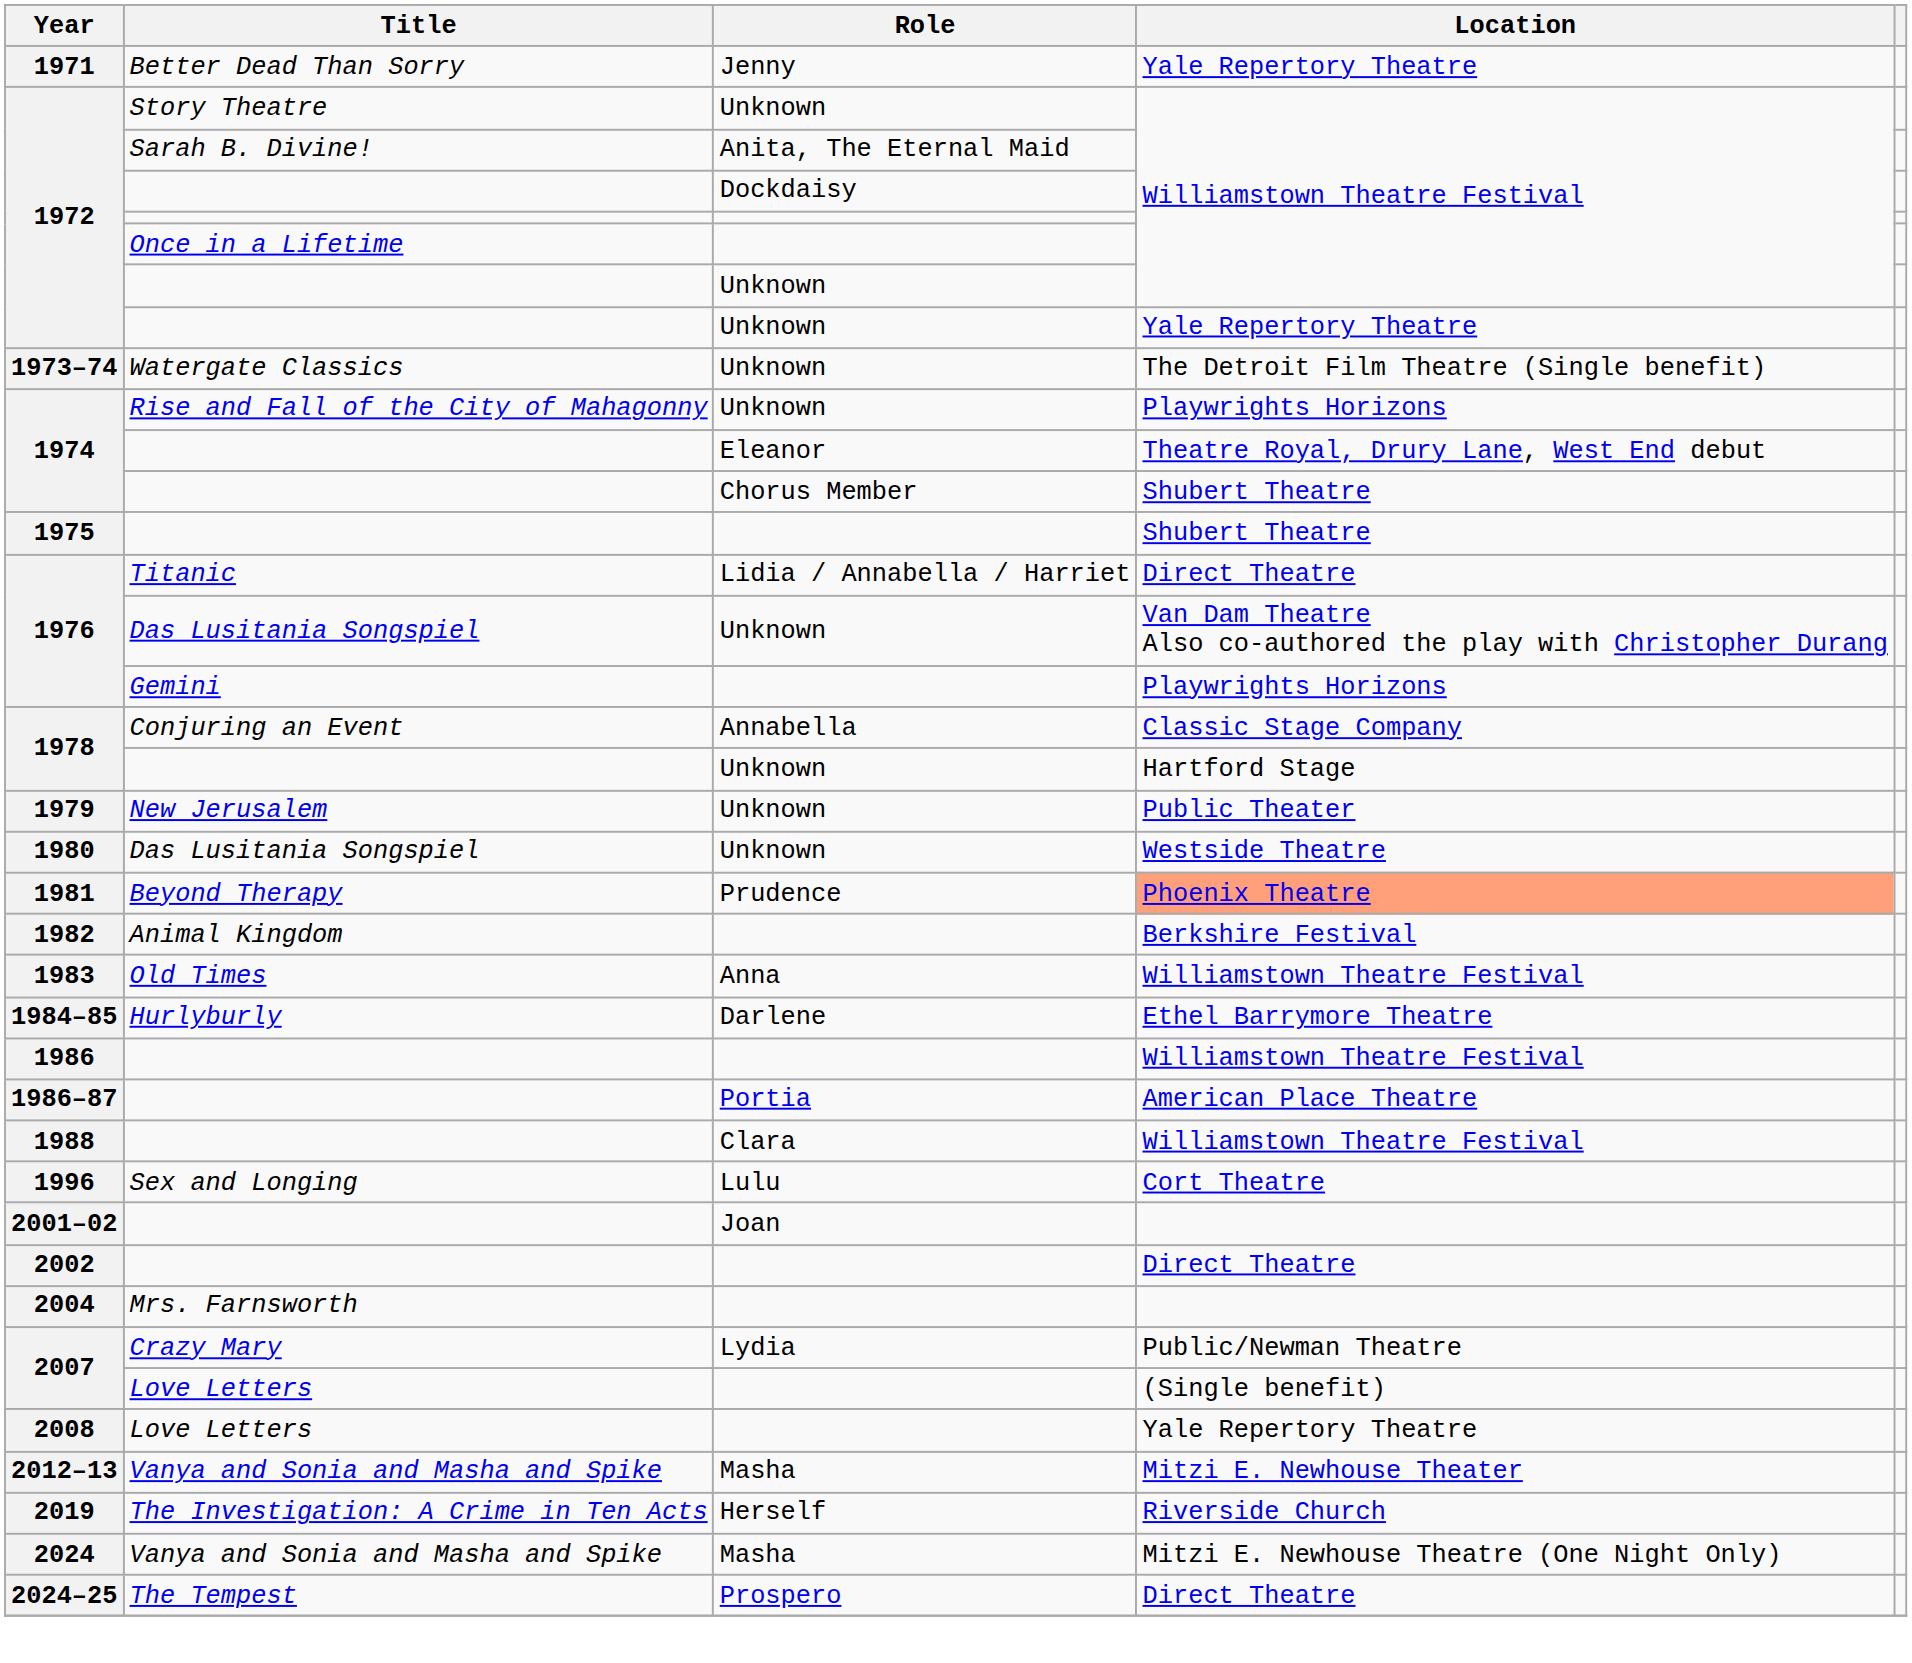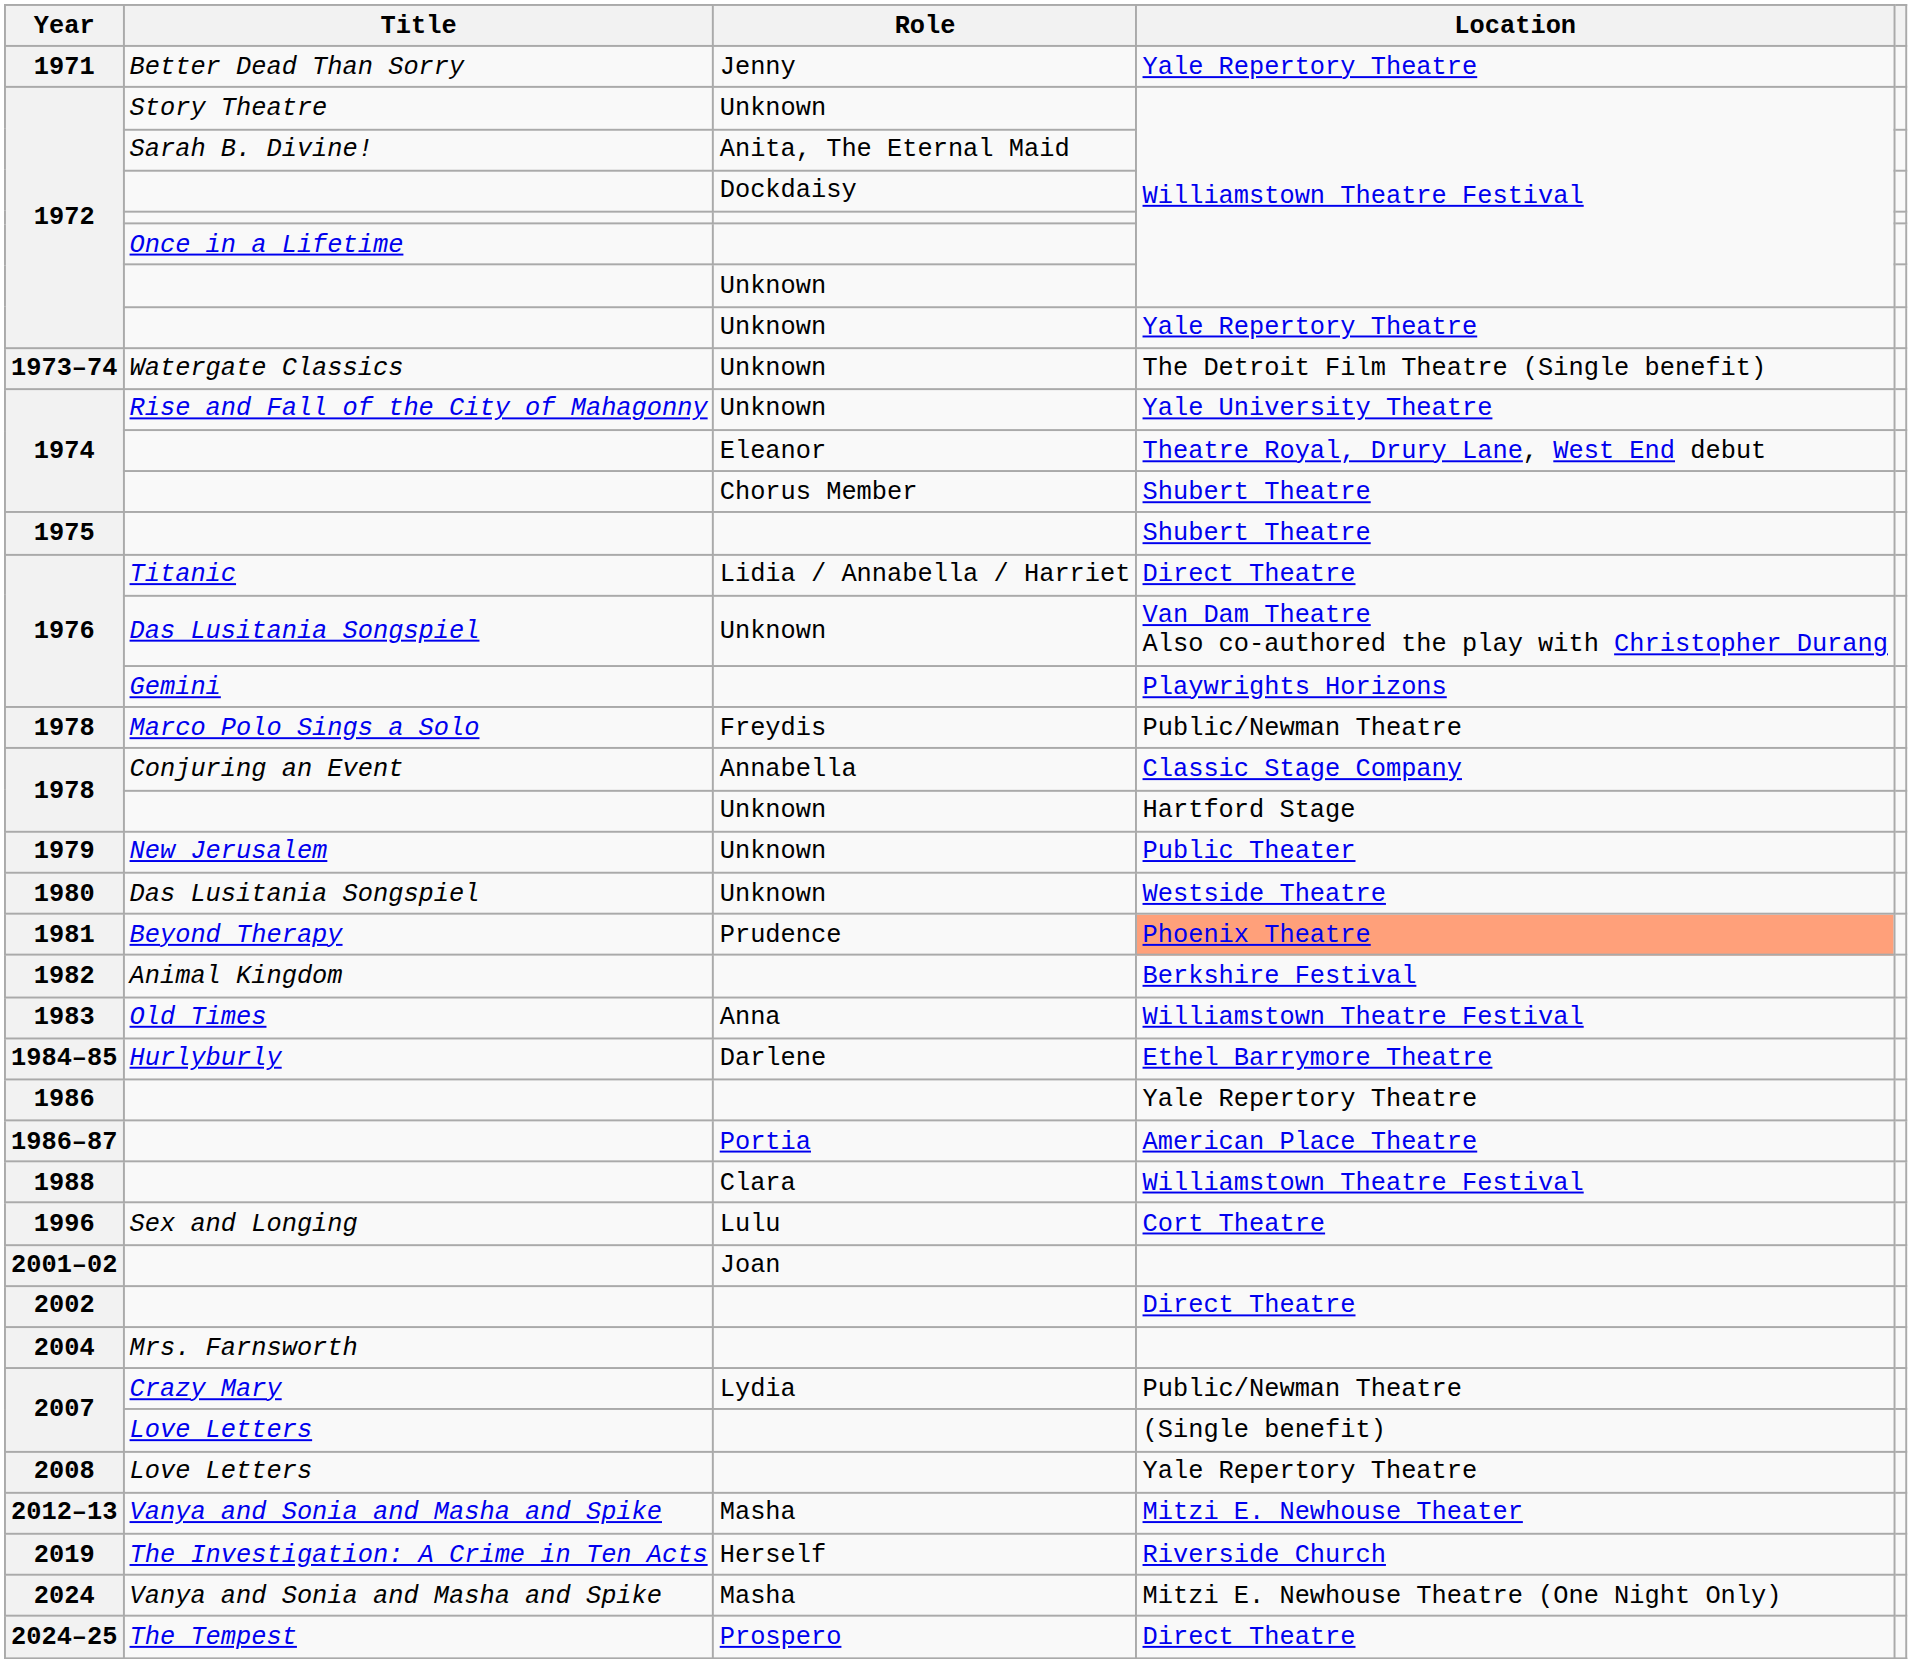1974 / Unknown | Location: Playwrights Horizons -> Yale University Theatre
+ row: 1978 | Marco Polo Sings a Solo | Freydis | Public/Newman Theatre
1986 | Location: Williamstown Theatre Festival -> Yale Repertory Theatre
